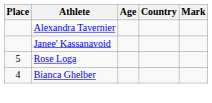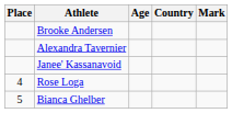+ row: Brooke Andersen
Rose Loga | Place: 5 -> 4
Bianca Ghelber | Place: 4 -> 5
